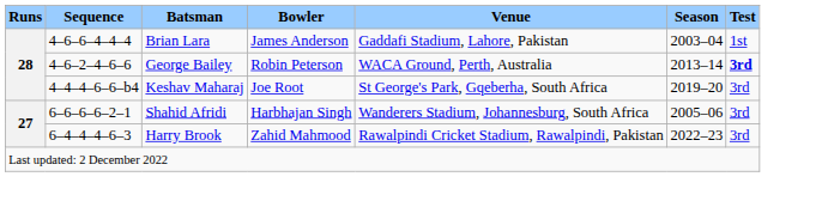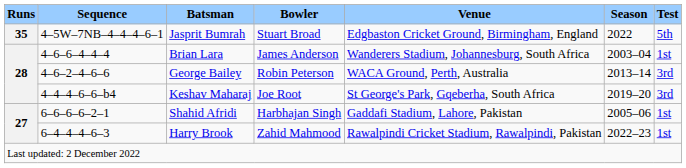+ row: 35 | 4–5W–7NB–4–4–4–6–1 | Jasprit Bumrah | Stuart Broad | Edgbaston Cricket Ground, Birmingham, England | 2022 | 5th
Brian Lara | Venue: Gaddafi Stadium, Lahore, Pakistan -> Wanderers Stadium, Johannesburg, South Africa
George Bailey | Test: bold -> normal
Shahid Afridi | Venue: Wanderers Stadium, Johannesburg, South Africa -> Gaddafi Stadium, Lahore, Pakistan
Shahid Afridi | Test: 3rd -> 1st
Harry Brook | Test: 3rd -> 1st
